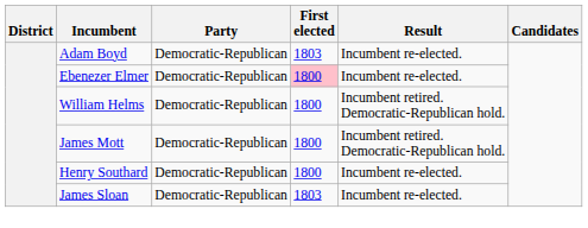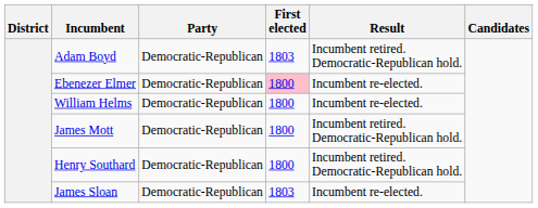Adam Boyd | Result: Incumbent re-elected. -> Incumbent retired. Democratic-Republican hold.
William Helms | Result: Incumbent retired. Democratic-Republican hold. -> Incumbent re-elected.
Henry Southard | Result: Incumbent re-elected. -> Incumbent retired. Democratic-Republican hold.
